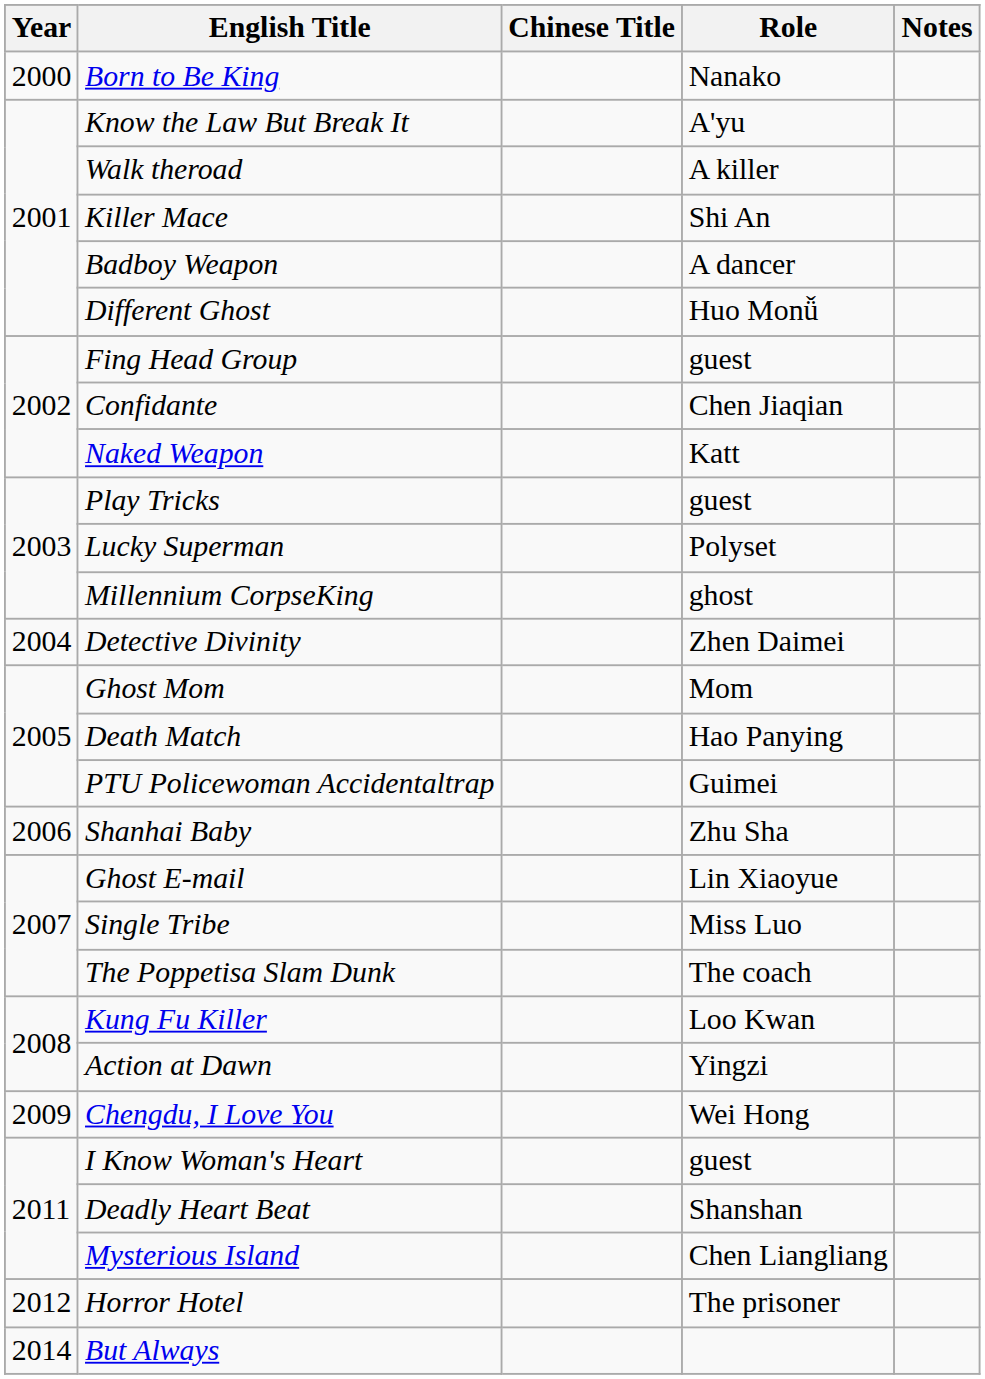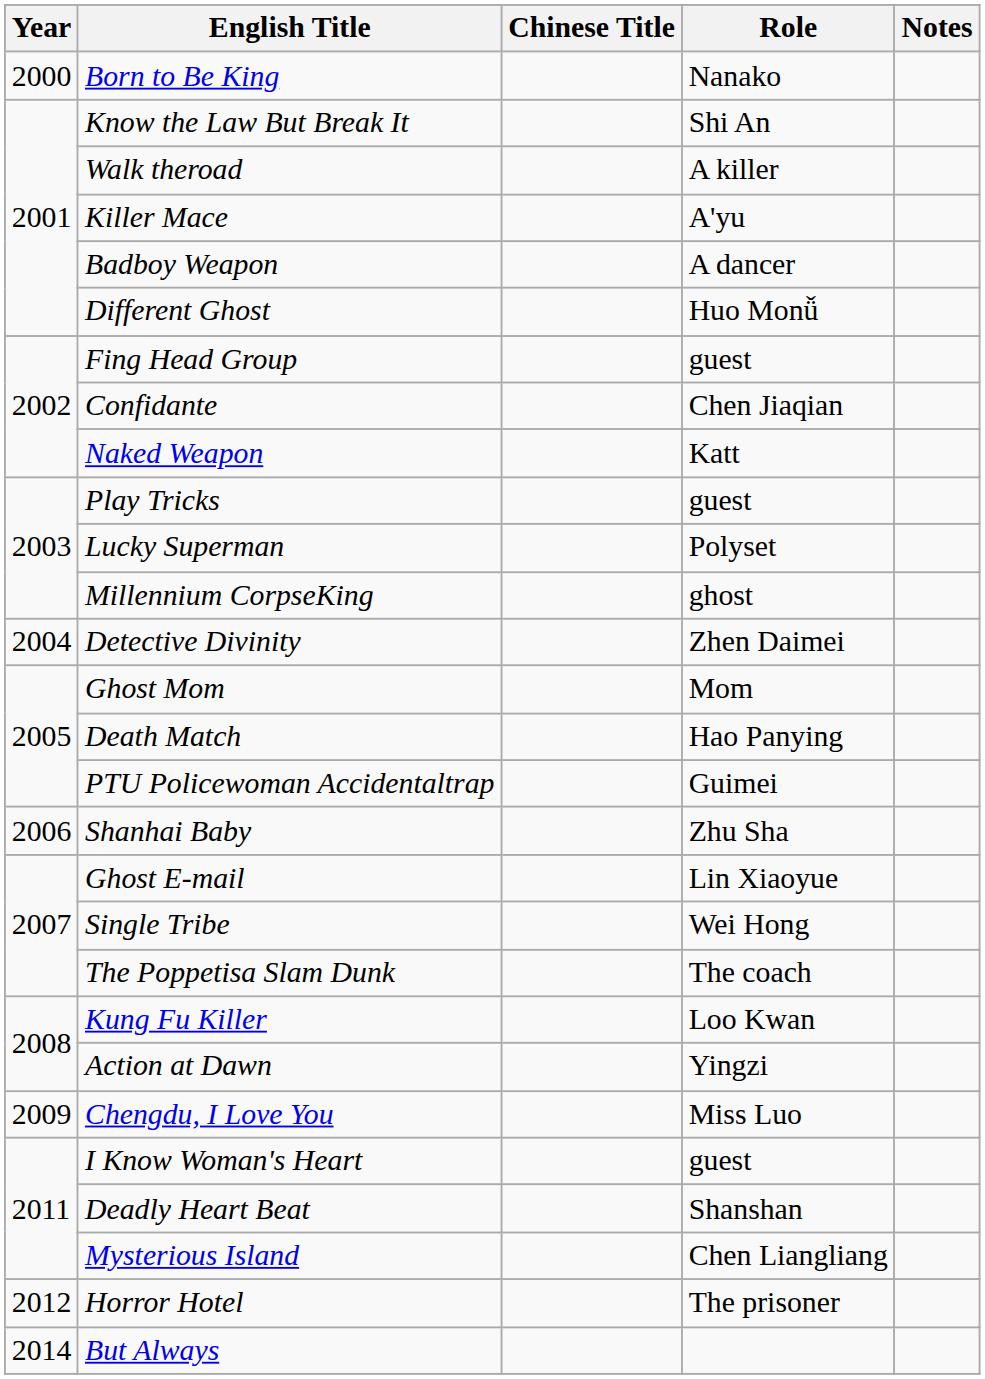Know the Law But Break It | Role: A'yu -> Shi An
Killer Mace | Role: Shi An -> A'yu
Single Tribe | Role: Miss Luo -> Wei Hong
Chengdu, I Love You | Role: Wei Hong -> Miss Luo
